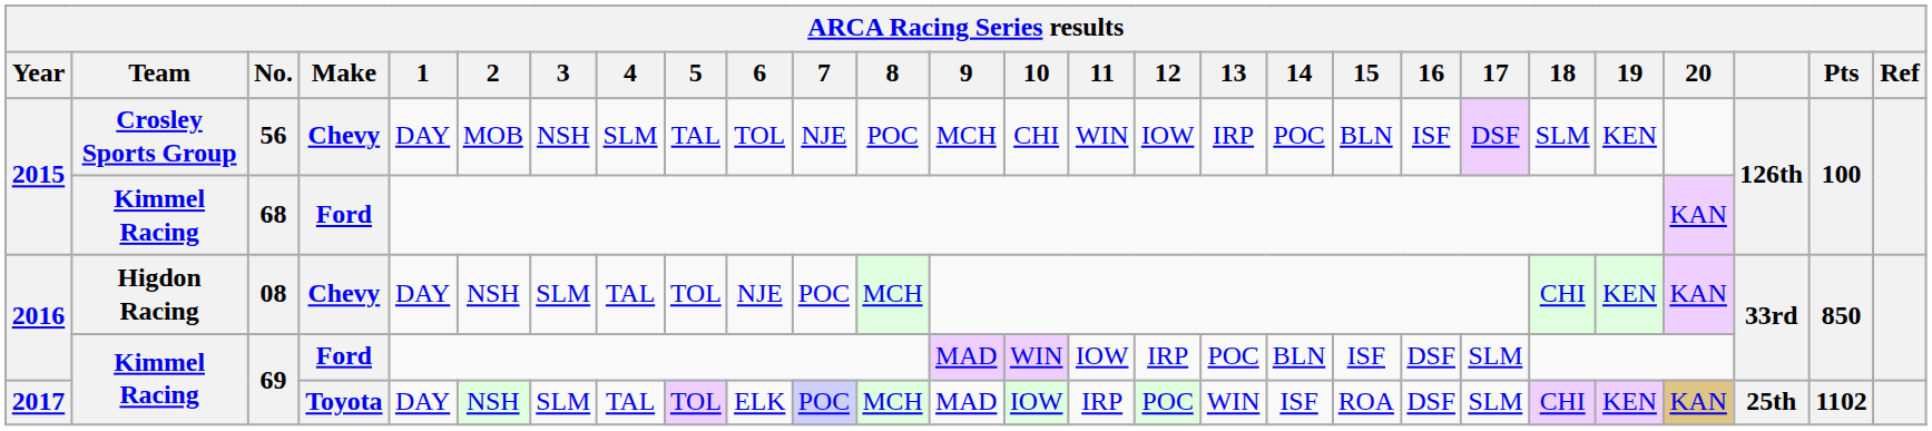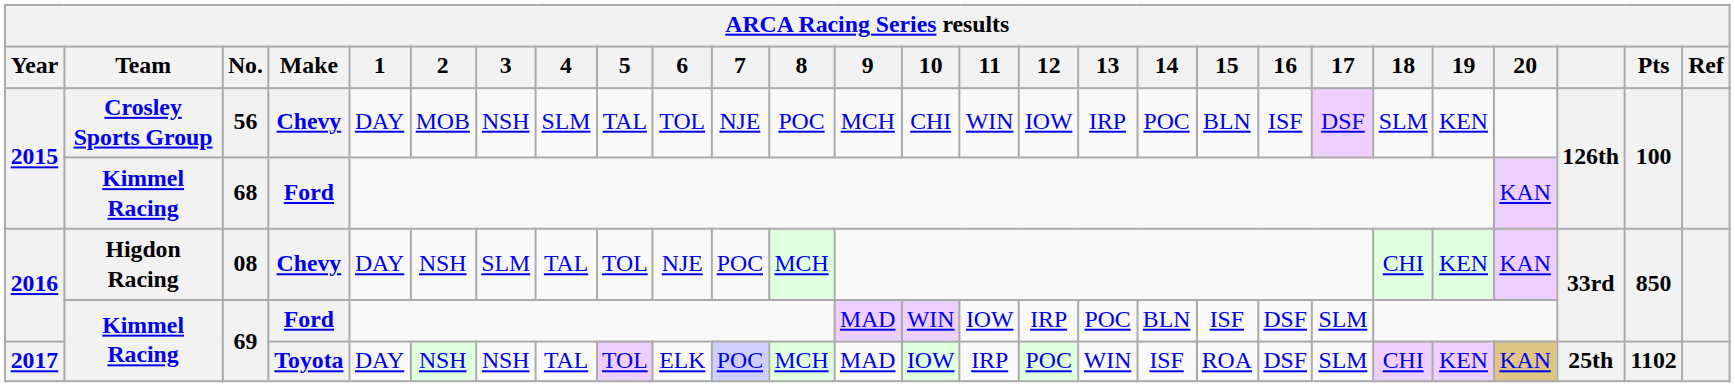2017 / 69 | 3: SLM -> NSH
